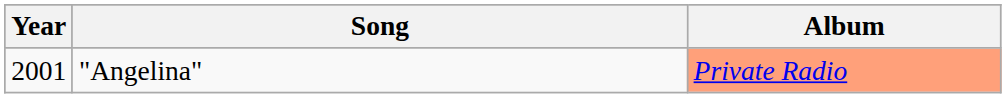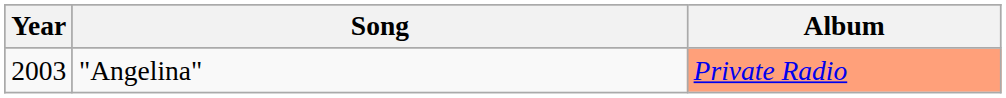"Angelina" | Year: 2001 -> 2003
